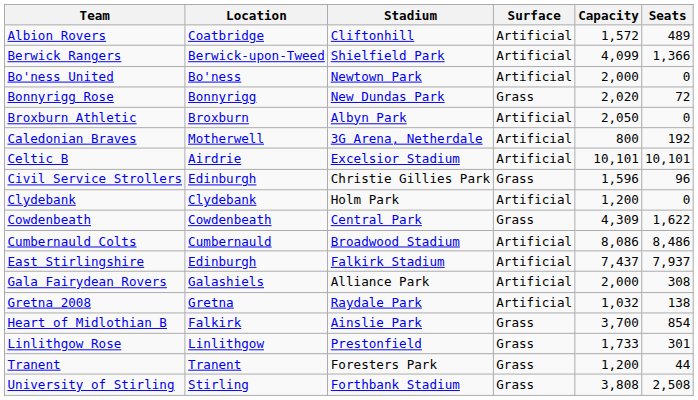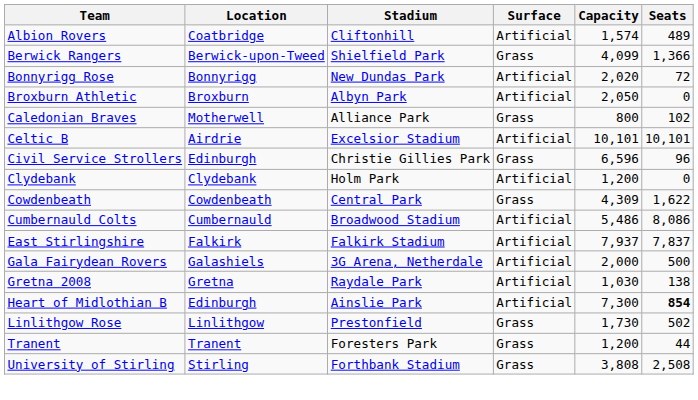Albion Rovers | Capacity: 1,572 -> 1,574
Berwick Rangers | Surface: Artificial -> Grass
- row: Bo'ness United | Bo'ness | Newtown Park | Artificial | 2,000 | 0
Bonnyrigg Rose | Surface: Grass -> Artificial
Caledonian Braves | Stadium: 3G Arena, Netherdale -> Alliance Park
Caledonian Braves | Surface: Artificial -> Grass
Caledonian Braves | Seats: 192 -> 102
Civil Service Strollers | Capacity: 1,596 -> 6,596
Cumbernauld Colts | Capacity: 8,086 -> 5,486
Cumbernauld Colts | Seats: 8,486 -> 8,086
East Stirlingshire | Location: Edinburgh -> Falkirk
East Stirlingshire | Capacity: 7,437 -> 7,937
East Stirlingshire | Seats: 7,937 -> 7,837
Gala Fairydean Rovers | Stadium: Alliance Park -> 3G Arena, Netherdale
Gala Fairydean Rovers | Seats: 308 -> 500
Gretna 2008 | Capacity: 1,032 -> 1,030
Heart of Midlothian B | Location: Falkirk -> Edinburgh
Heart of Midlothian B | Surface: Grass -> Artificial
Heart of Midlothian B | Capacity: 3,700 -> 7,300
Heart of Midlothian B | Seats: normal -> bold
Linlithgow Rose | Capacity: 1,733 -> 1,730
Linlithgow Rose | Seats: 301 -> 502
